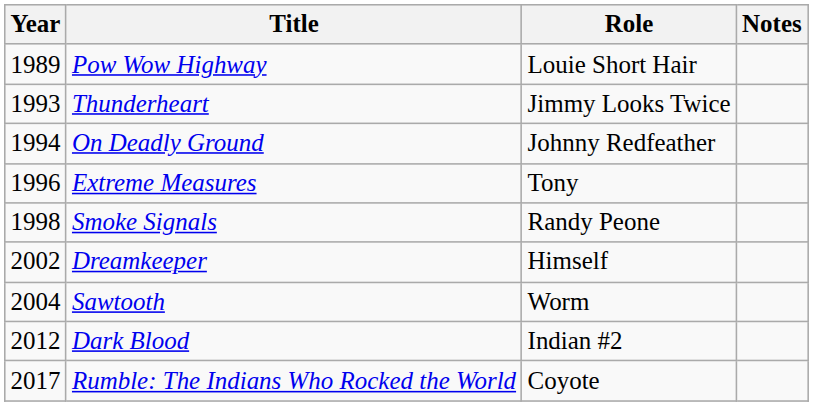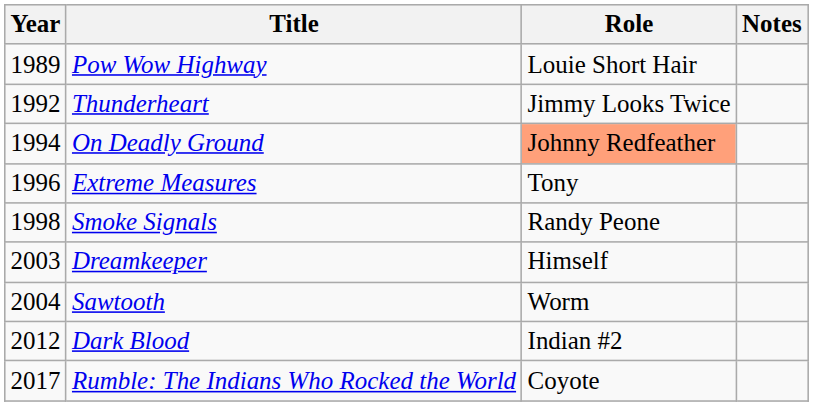Thunderheart | Year: 1993 -> 1992
On Deadly Ground | Role: no background -> lightsalmon background
Dreamkeeper | Year: 2002 -> 2003
